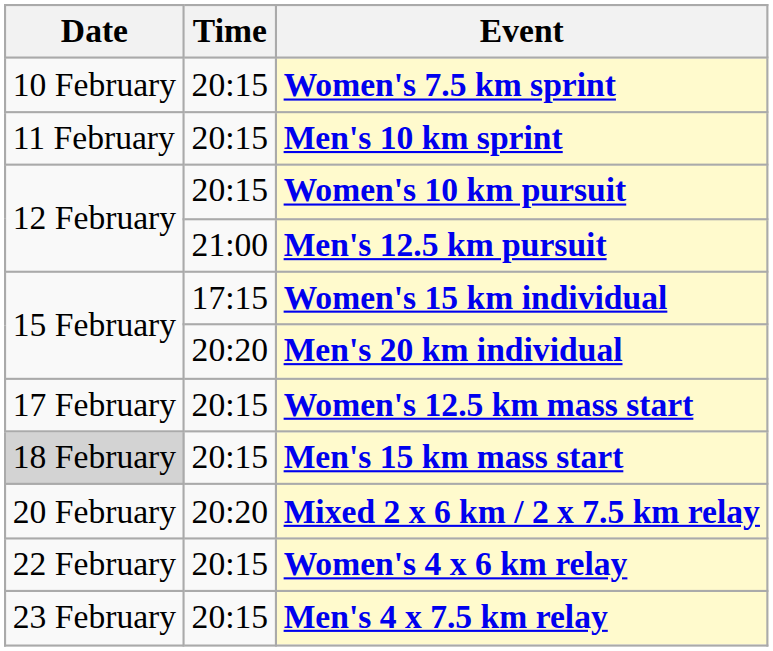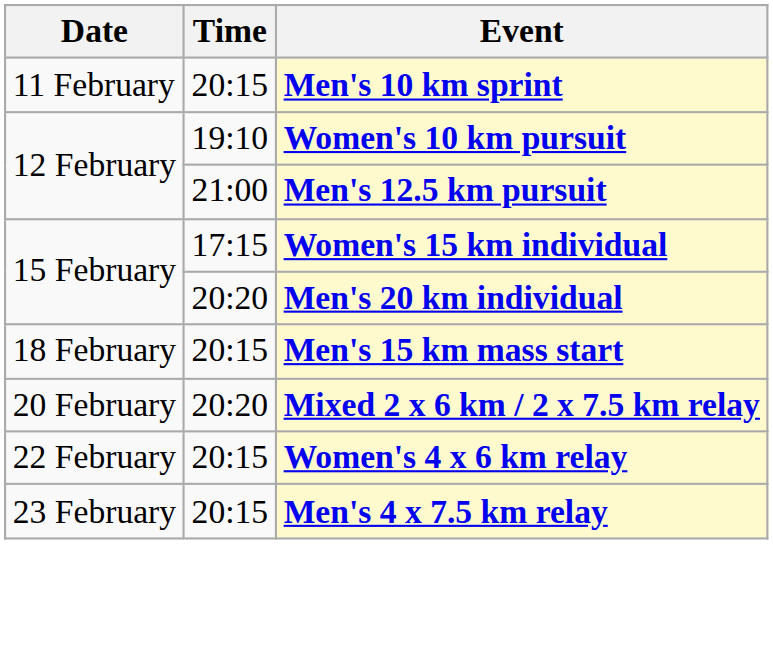- row: 10 February | 20:15 | Women's 7.5 km sprint
Women's 10 km pursuit | Time: 20:15 -> 19:10
- row: 17 February | 20:15 | Women's 12.5 km mass start
Men's 15 km mass start | Date: lightgrey background -> no background
